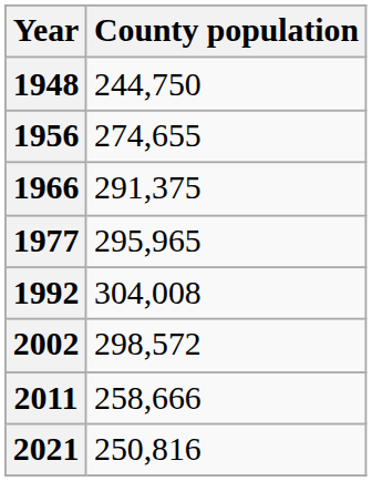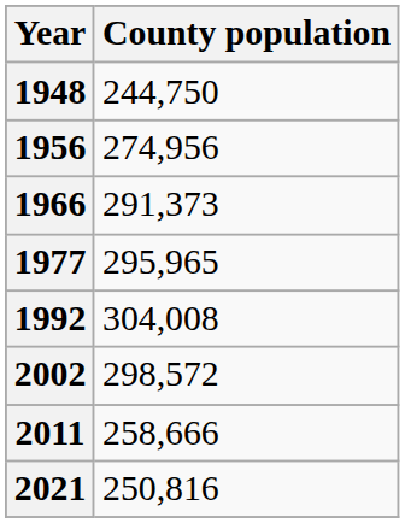1956 | County population: 274,655 -> 274,956
1966 | County population: 291,375 -> 291,373
